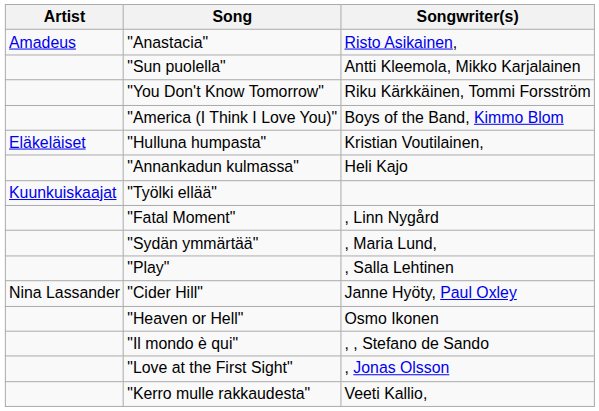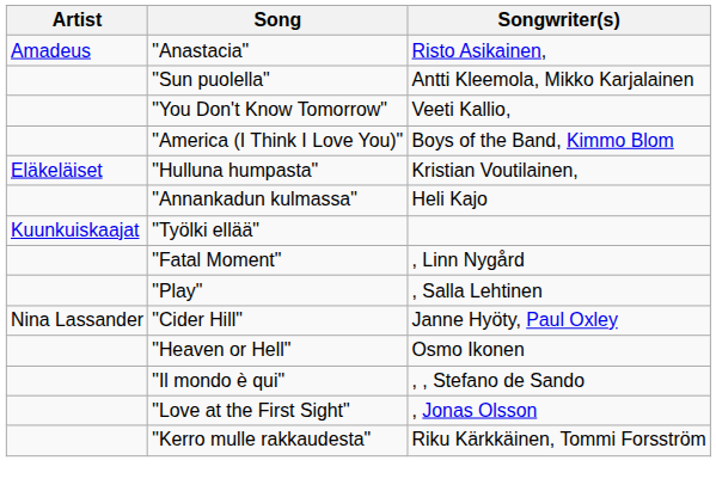"You Don't Know Tomorrow" | Songwriter(s): Riku Kärkkäinen, Tommi Forsström -> Veeti Kallio,
- row: "Sydän ymmärtää" | , Maria Lund,
"Kerro mulle rakkaudesta" | Songwriter(s): Veeti Kallio, -> Riku Kärkkäinen, Tommi Forsström
